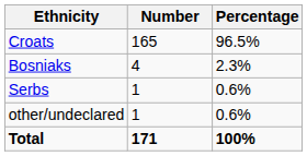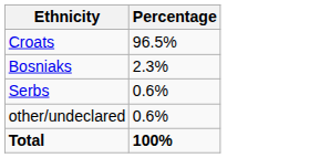- column: Number | 165 | 4 | 1 | 1 | 171
